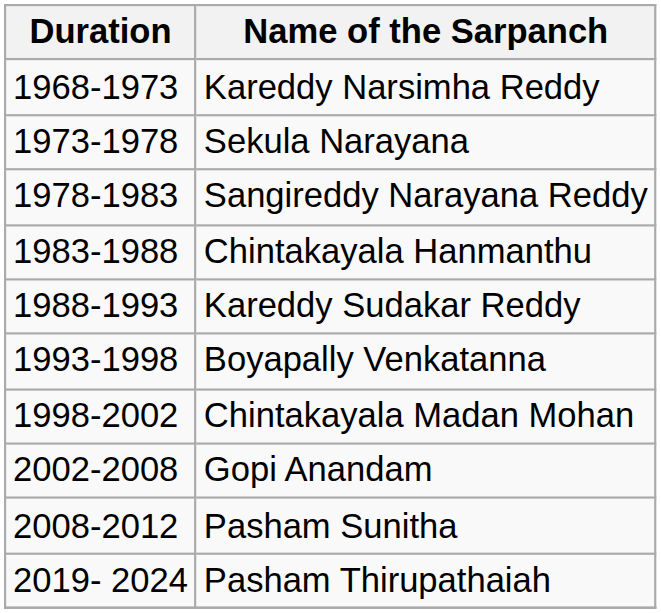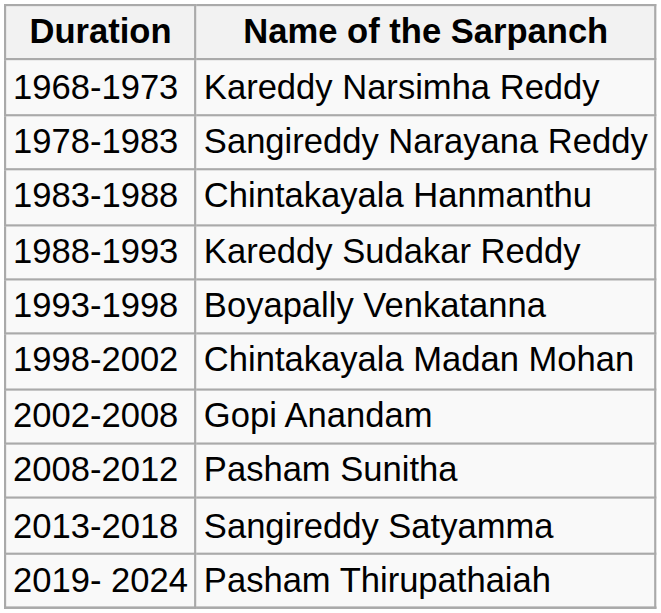- row: 1973-1978 | Sekula Narayana
+ row: 2013-2018 | Sangireddy Satyamma
